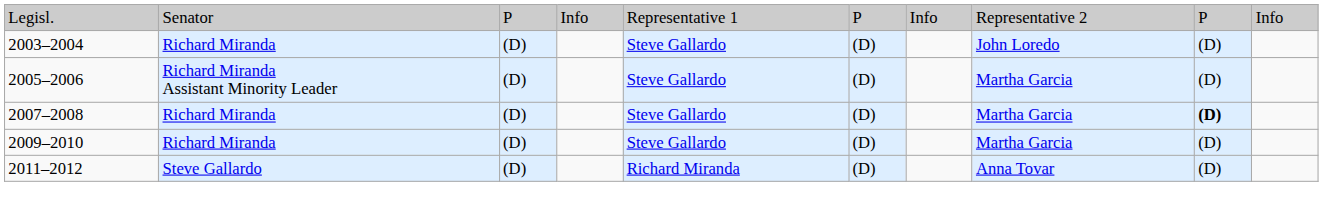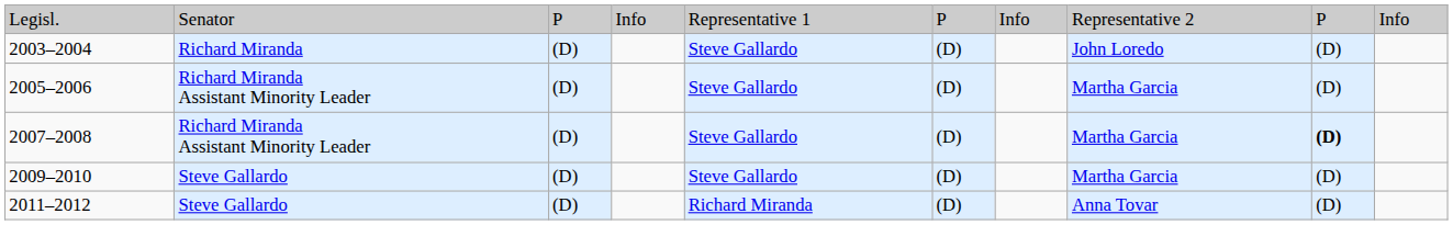2007–2008 | column 2: Richard Miranda -> Richard Miranda Assistant Minority Leader
2009–2010 | column 2: Richard Miranda -> Steve Gallardo
